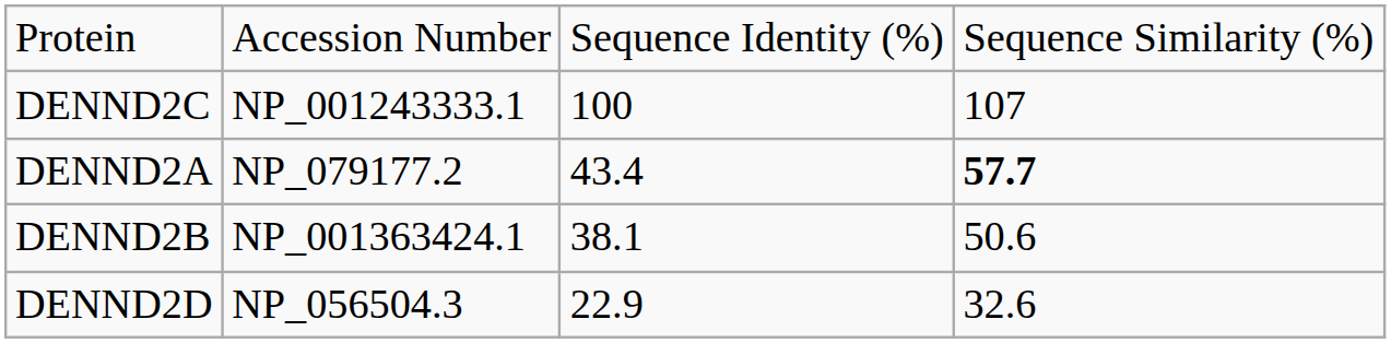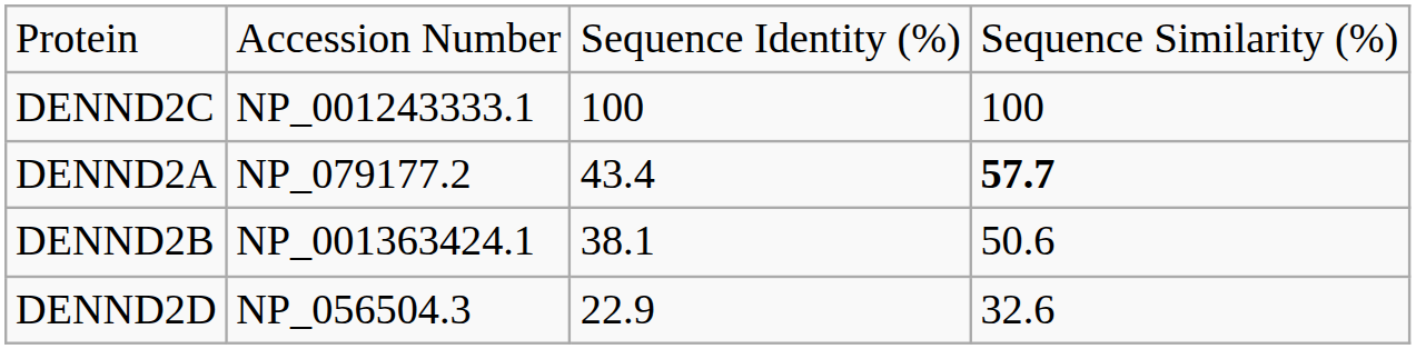DENND2C | column 4: 107 -> 100
